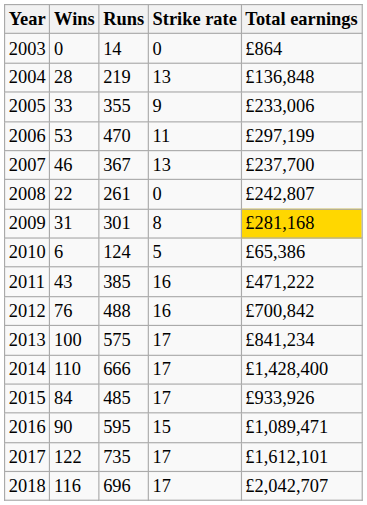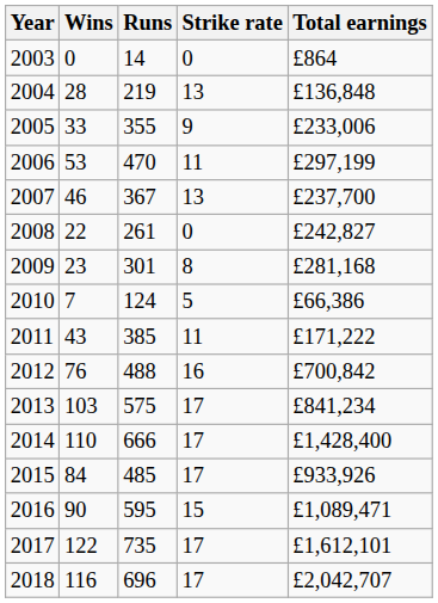2008 | Total earnings: £242,807 -> £242,827
2009 | Wins: 31 -> 23
2009 | Total earnings: gold background -> no background
2010 | Wins: 6 -> 7
2010 | Total earnings: £65,386 -> £66,386
2011 | Strike rate: 16 -> 11
2011 | Total earnings: £471,222 -> £171,222
2013 | Wins: 100 -> 103
